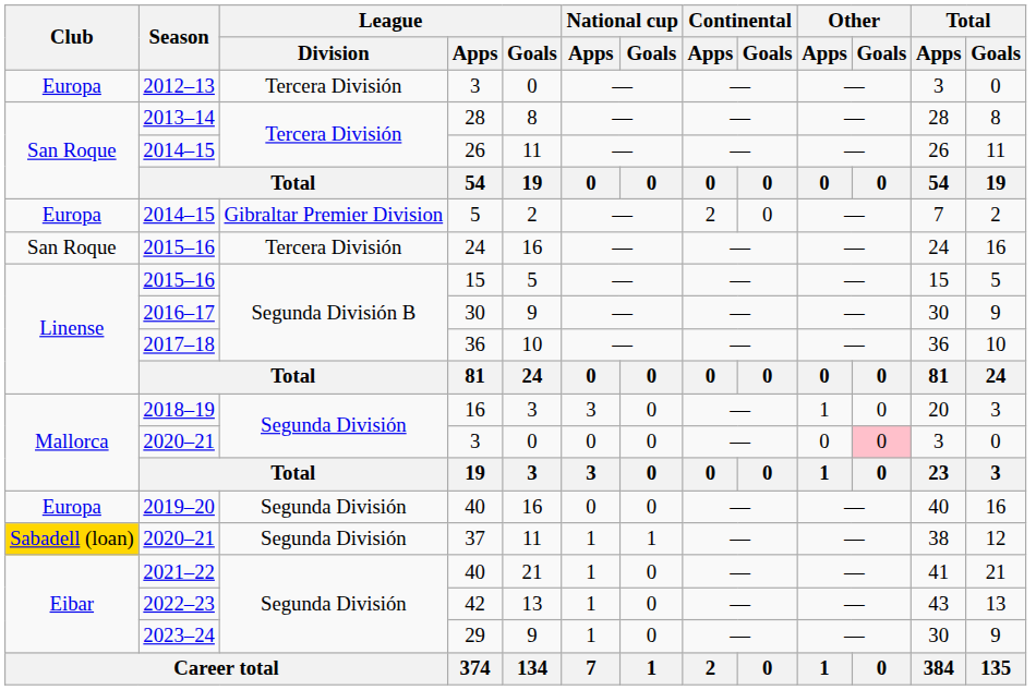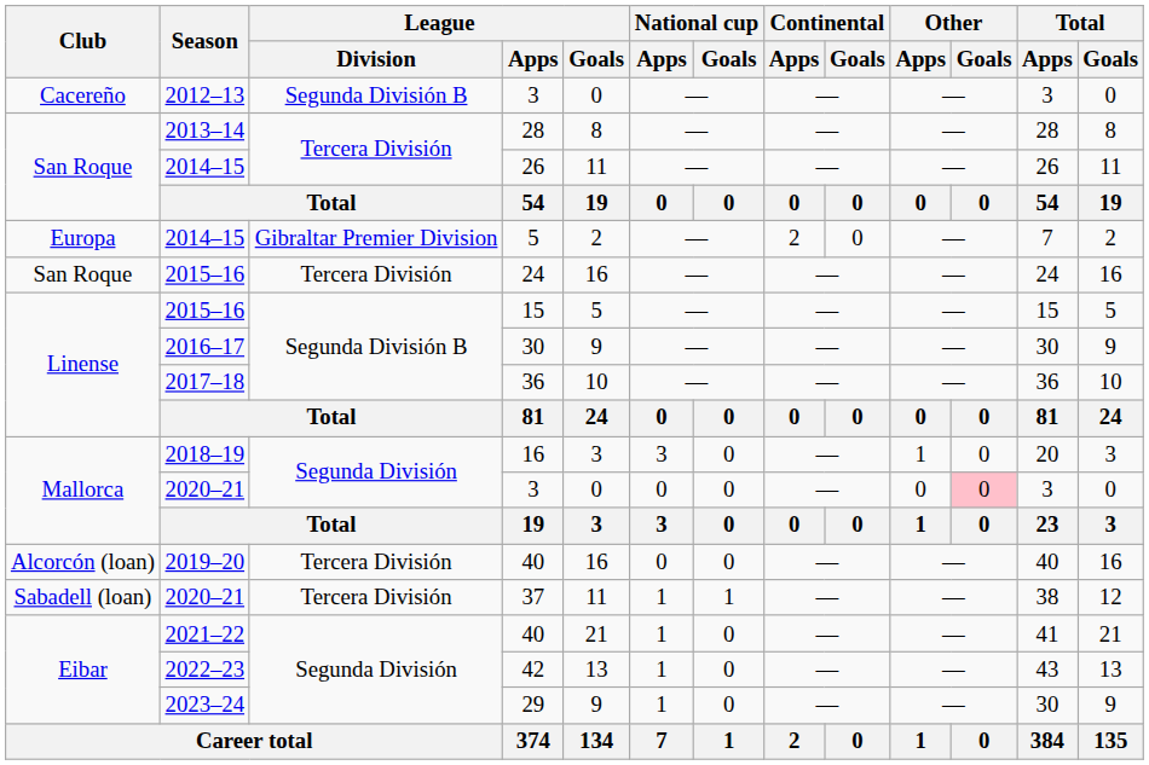2012–13 / 3 | Club: Europa -> Cacereño
2012–13 / 3 | League / Division: Tercera División -> Segunda División B
2019–20 / 40 | Club: Europa -> Alcorcón (loan)
2019–20 / 40 | League / Division: Segunda División -> Tercera División
37 | Club: gold background -> no background
37 | League / Division: Segunda División -> Tercera División
